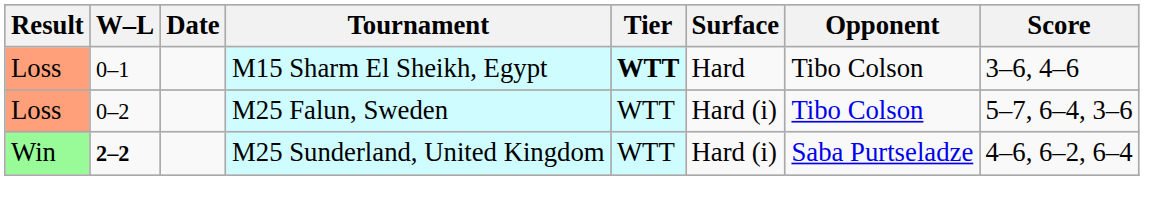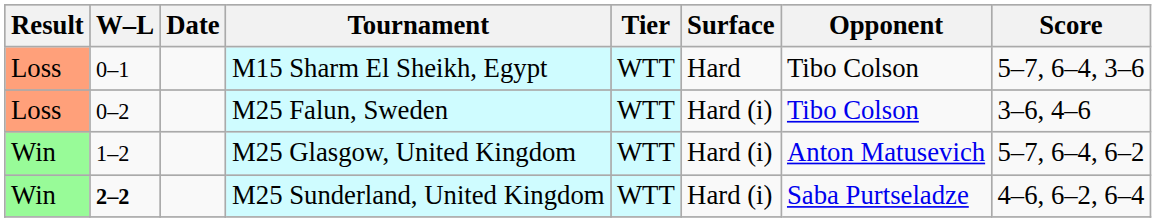M15 Sharm El Sheikh, Egypt | Tier: bold -> normal
M15 Sharm El Sheikh, Egypt | Score: 3–6, 4–6 -> 5–7, 6–4, 3–6
M25 Falun, Sweden | Score: 5–7, 6–4, 3–6 -> 3–6, 4–6
+ row: Win | 1–2 | M25 Glasgow, United Kingdom | WTT | Hard (i) | Anton Matusevich | 5–7, 6–4, 6–2
